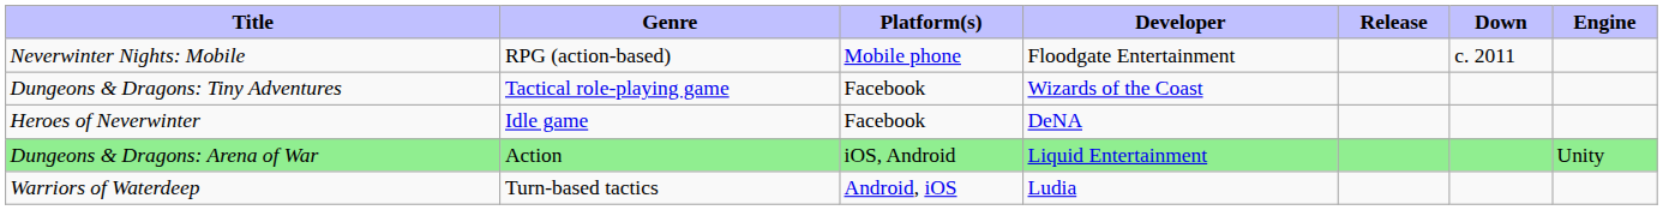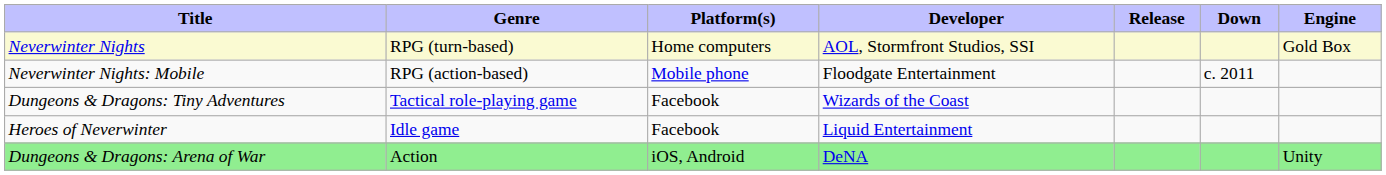+ row: Neverwinter Nights | RPG (turn-based) | Home computers | AOL, Stormfront Studios, SSI | Gold Box
Heroes of Neverwinter | Developer: DeNA -> Liquid Entertainment
Dungeons & Dragons: Arena of War | Developer: Liquid Entertainment -> DeNA
- row: Warriors of Waterdeep | Turn-based tactics | Android, iOS | Ludia
